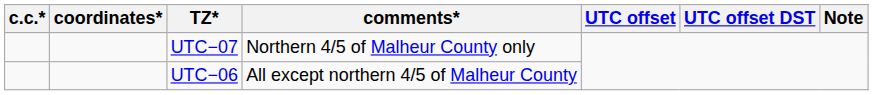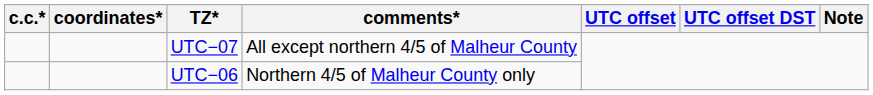UTC−07 | comments*: Northern 4/5 of Malheur County only -> All except northern 4/5 of Malheur County
UTC−06 | comments*: All except northern 4/5 of Malheur County -> Northern 4/5 of Malheur County only
